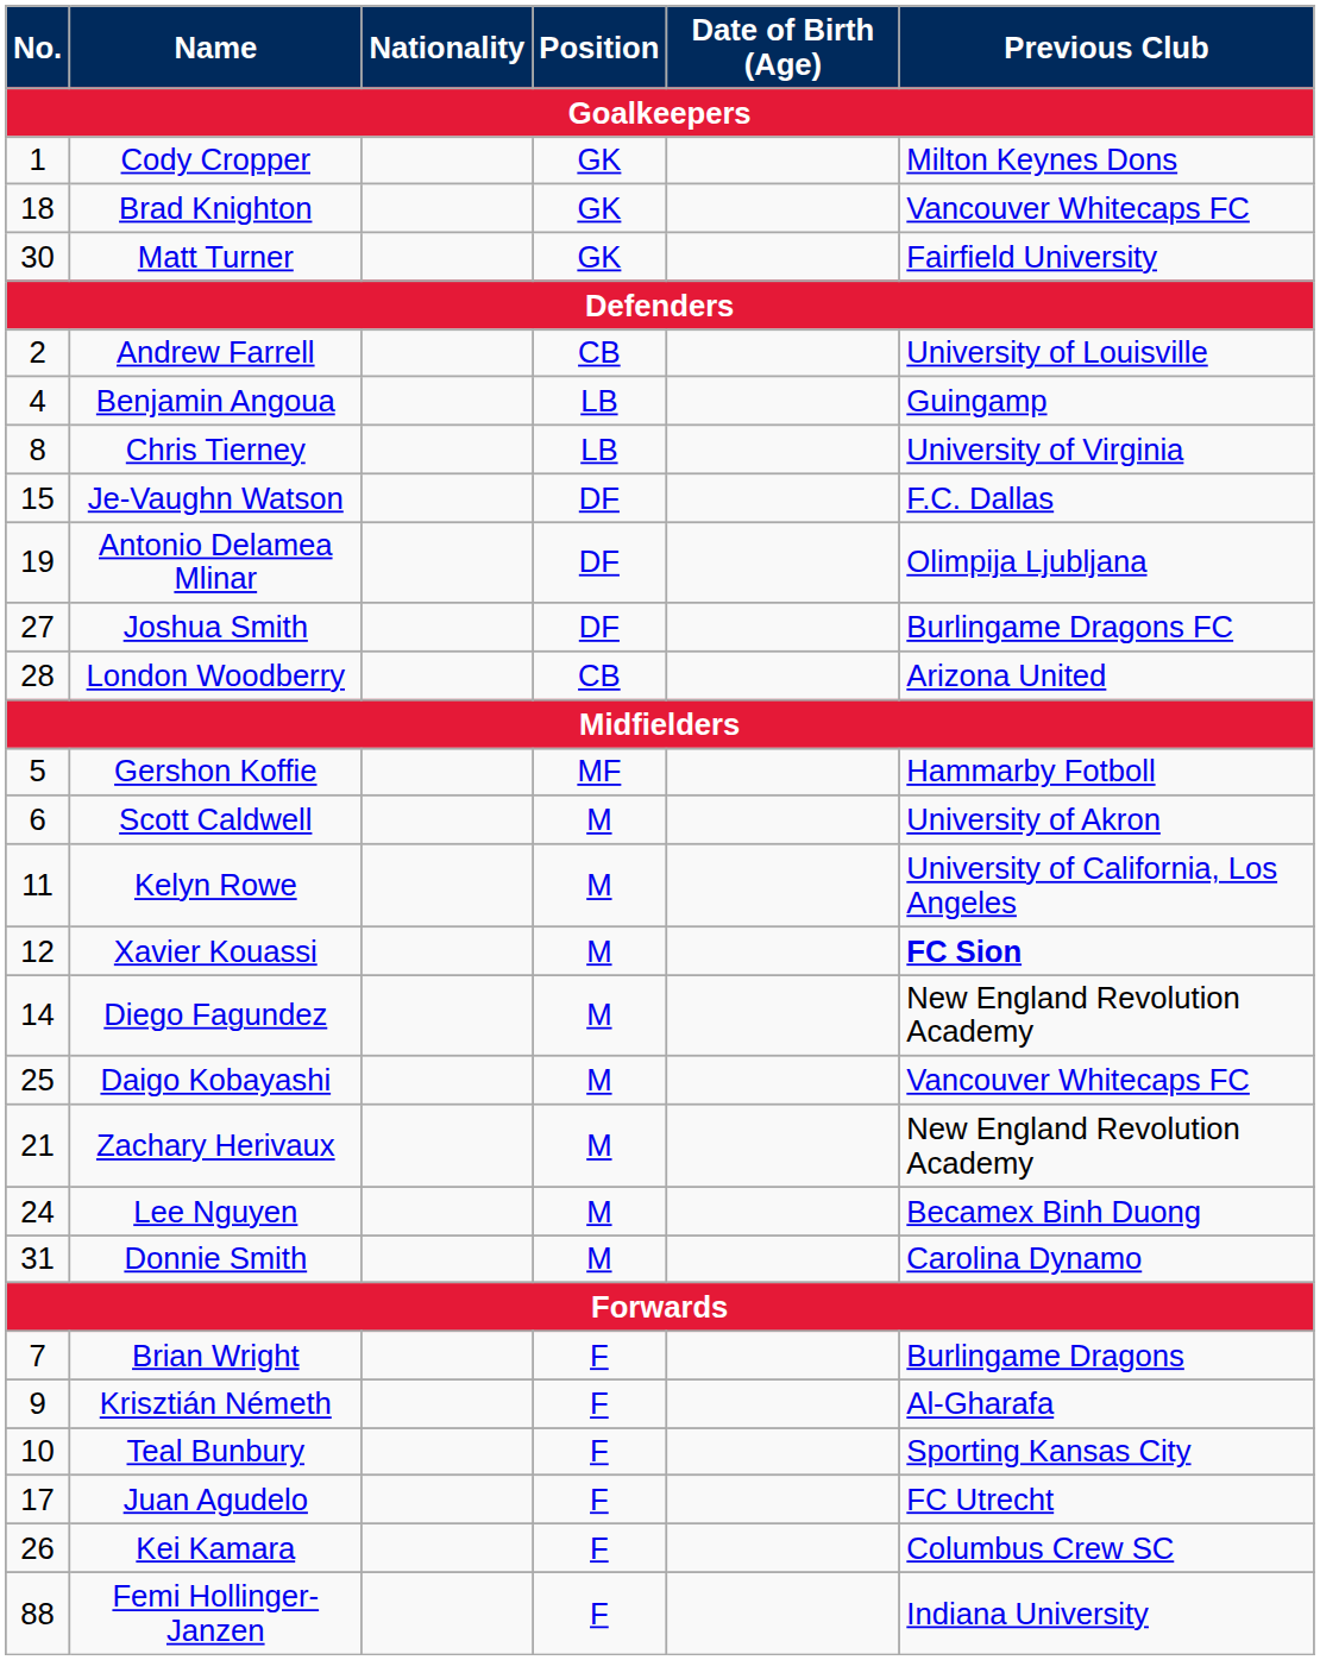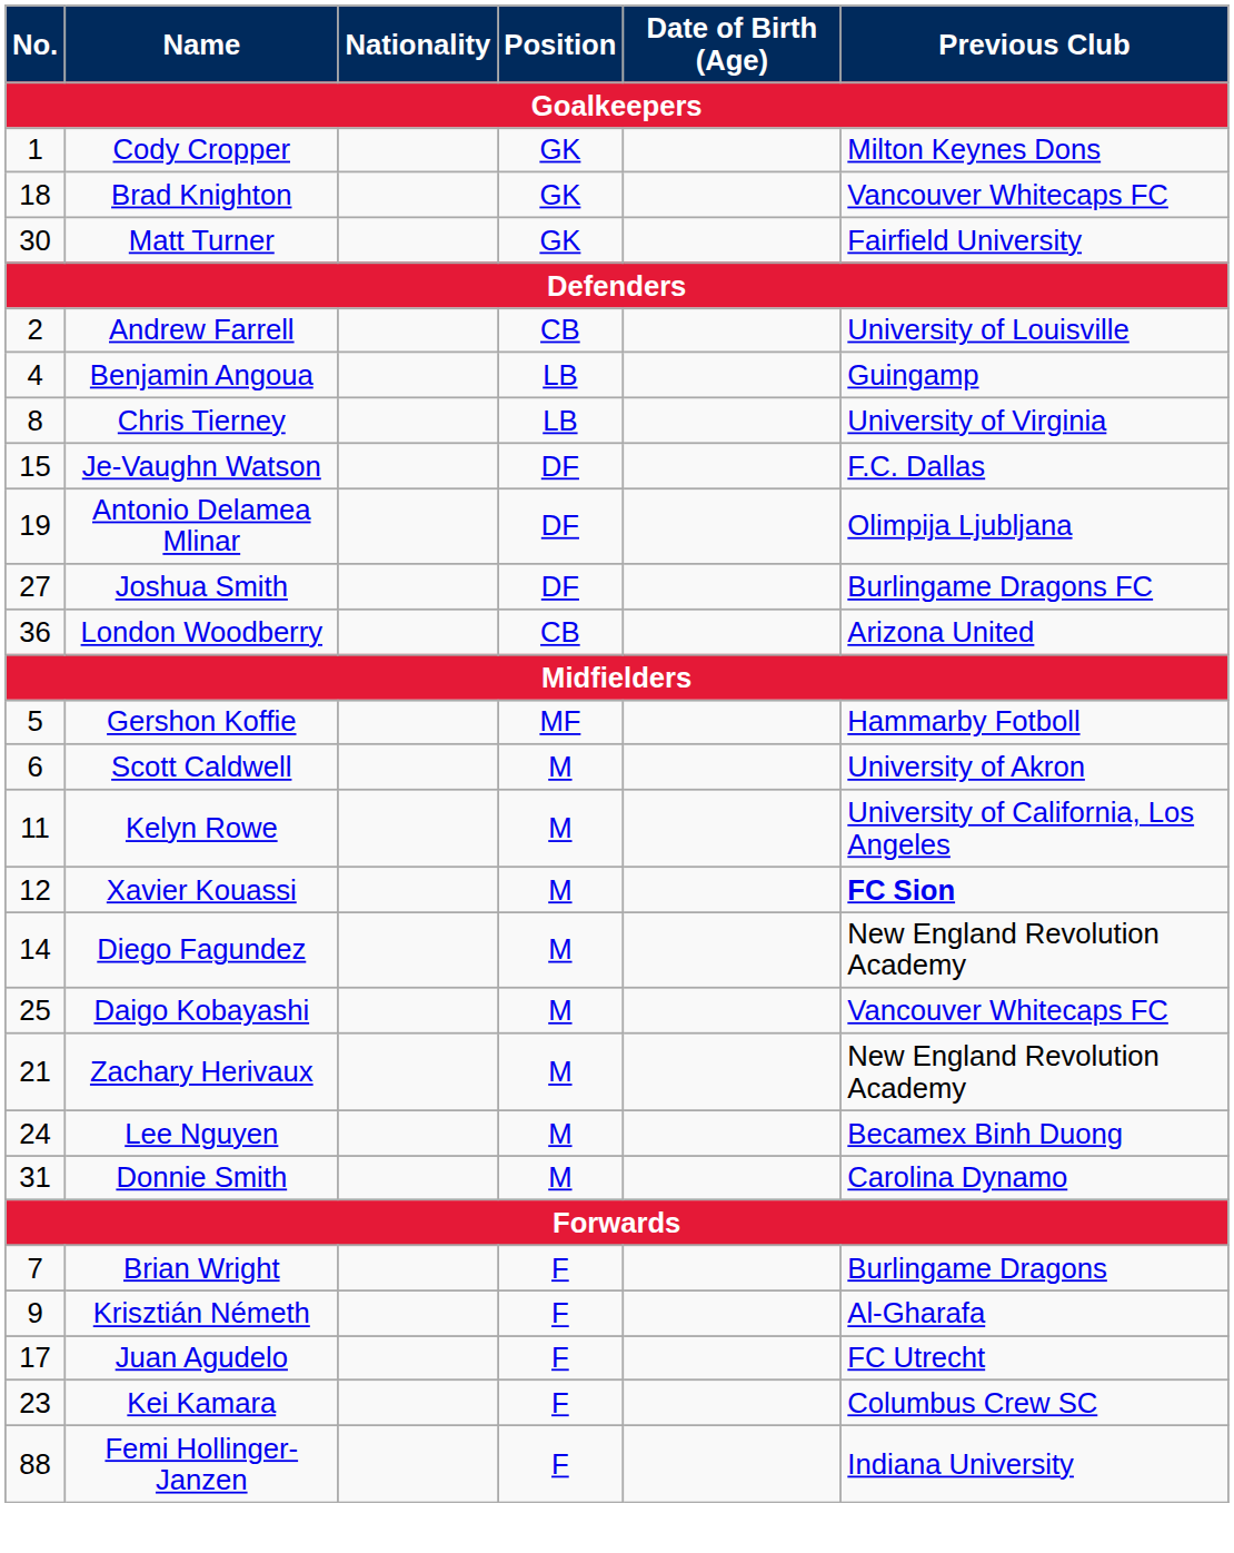London Woodberry | No.: 28 -> 36
- row: 10 | Teal Bunbury | F | Sporting Kansas City
Kei Kamara | No.: 26 -> 23
